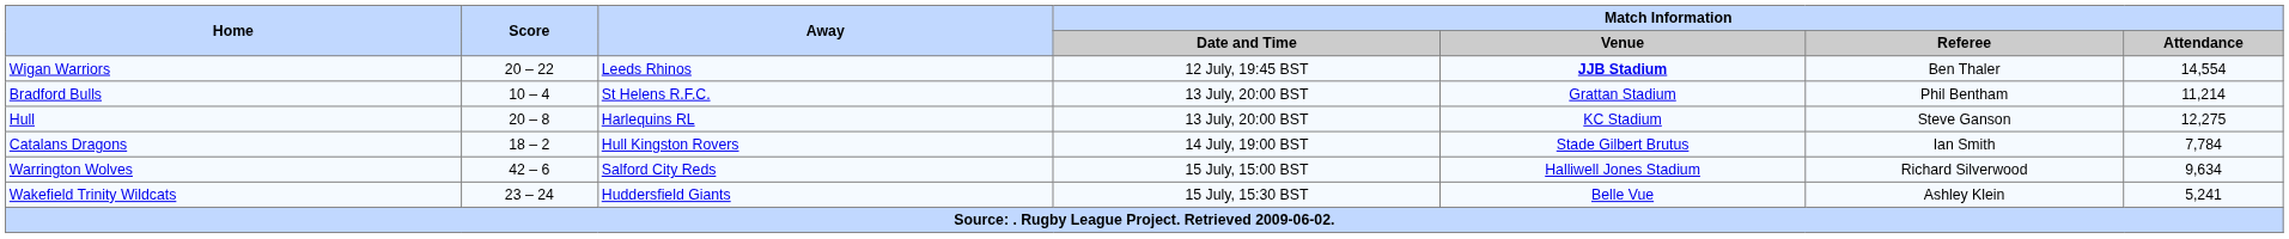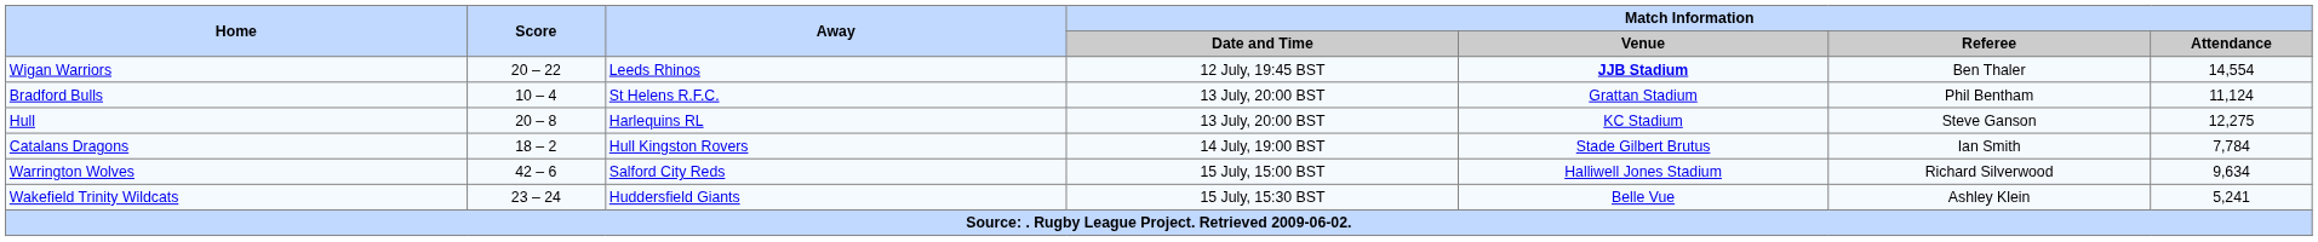Bradford Bulls | Match Information / Attendance: 11,214 -> 11,124
